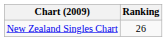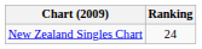New Zealand Singles Chart | Ranking: 26 -> 24
